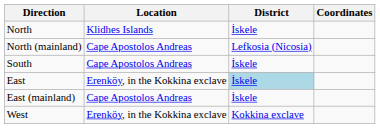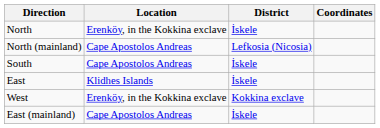North | Location: Klidhes Islands -> Erenköy, in the Kokkina exclave
East | Location: Erenköy, in the Kokkina exclave -> Klidhes Islands
East | District: lightblue background -> no background
rows swapped: East (mainland) <-> West
